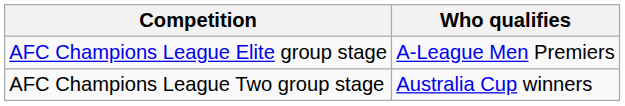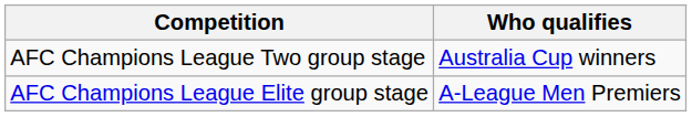rows swapped: AFC Champions League Elite group stage <-> AFC Champions League Two group stage
